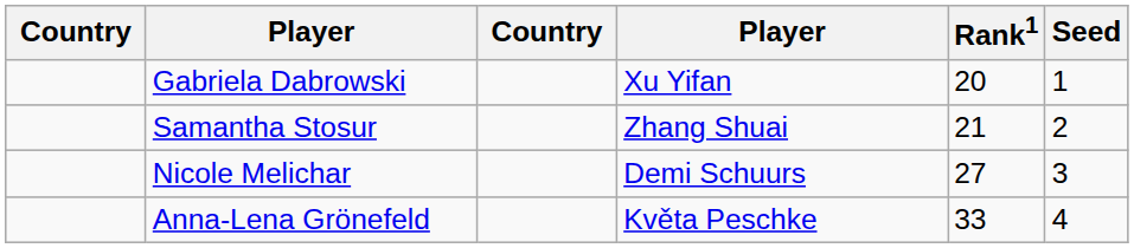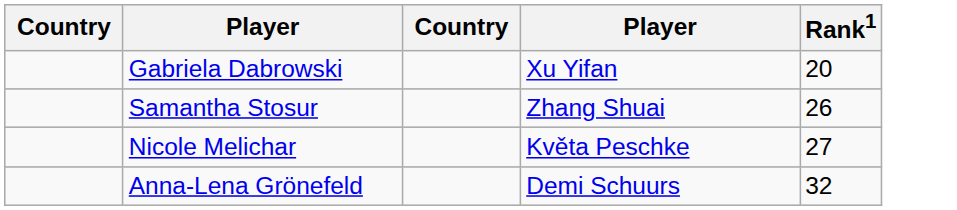- column: Seed | 1 | 2 | 3 | 4
Samantha Stosur | Rank1: 21 -> 26
Nicole Melichar | column 4: Demi Schuurs -> Květa Peschke
Anna-Lena Grönefeld | column 4: Květa Peschke -> Demi Schuurs
Anna-Lena Grönefeld | Rank1: 33 -> 32
